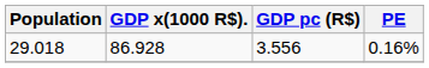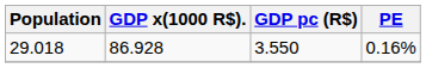29.018 | GDP pc (R$): 3.556 -> 3.550
